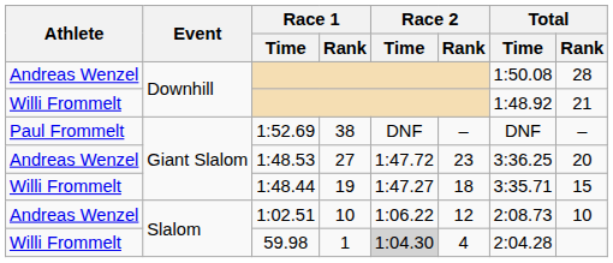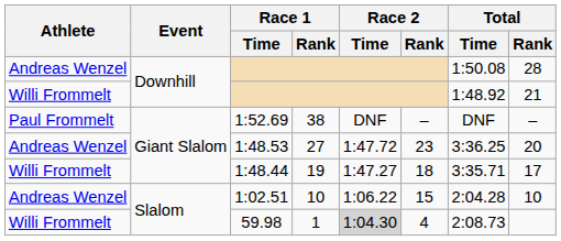1:48.44 | Total / Rank: 15 -> 17
1:02.51 | Race 2 / Rank: 12 -> 15
1:02.51 | Total / Time: 2:08.73 -> 2:04.28
59.98 | Total / Time: 2:04.28 -> 2:08.73
